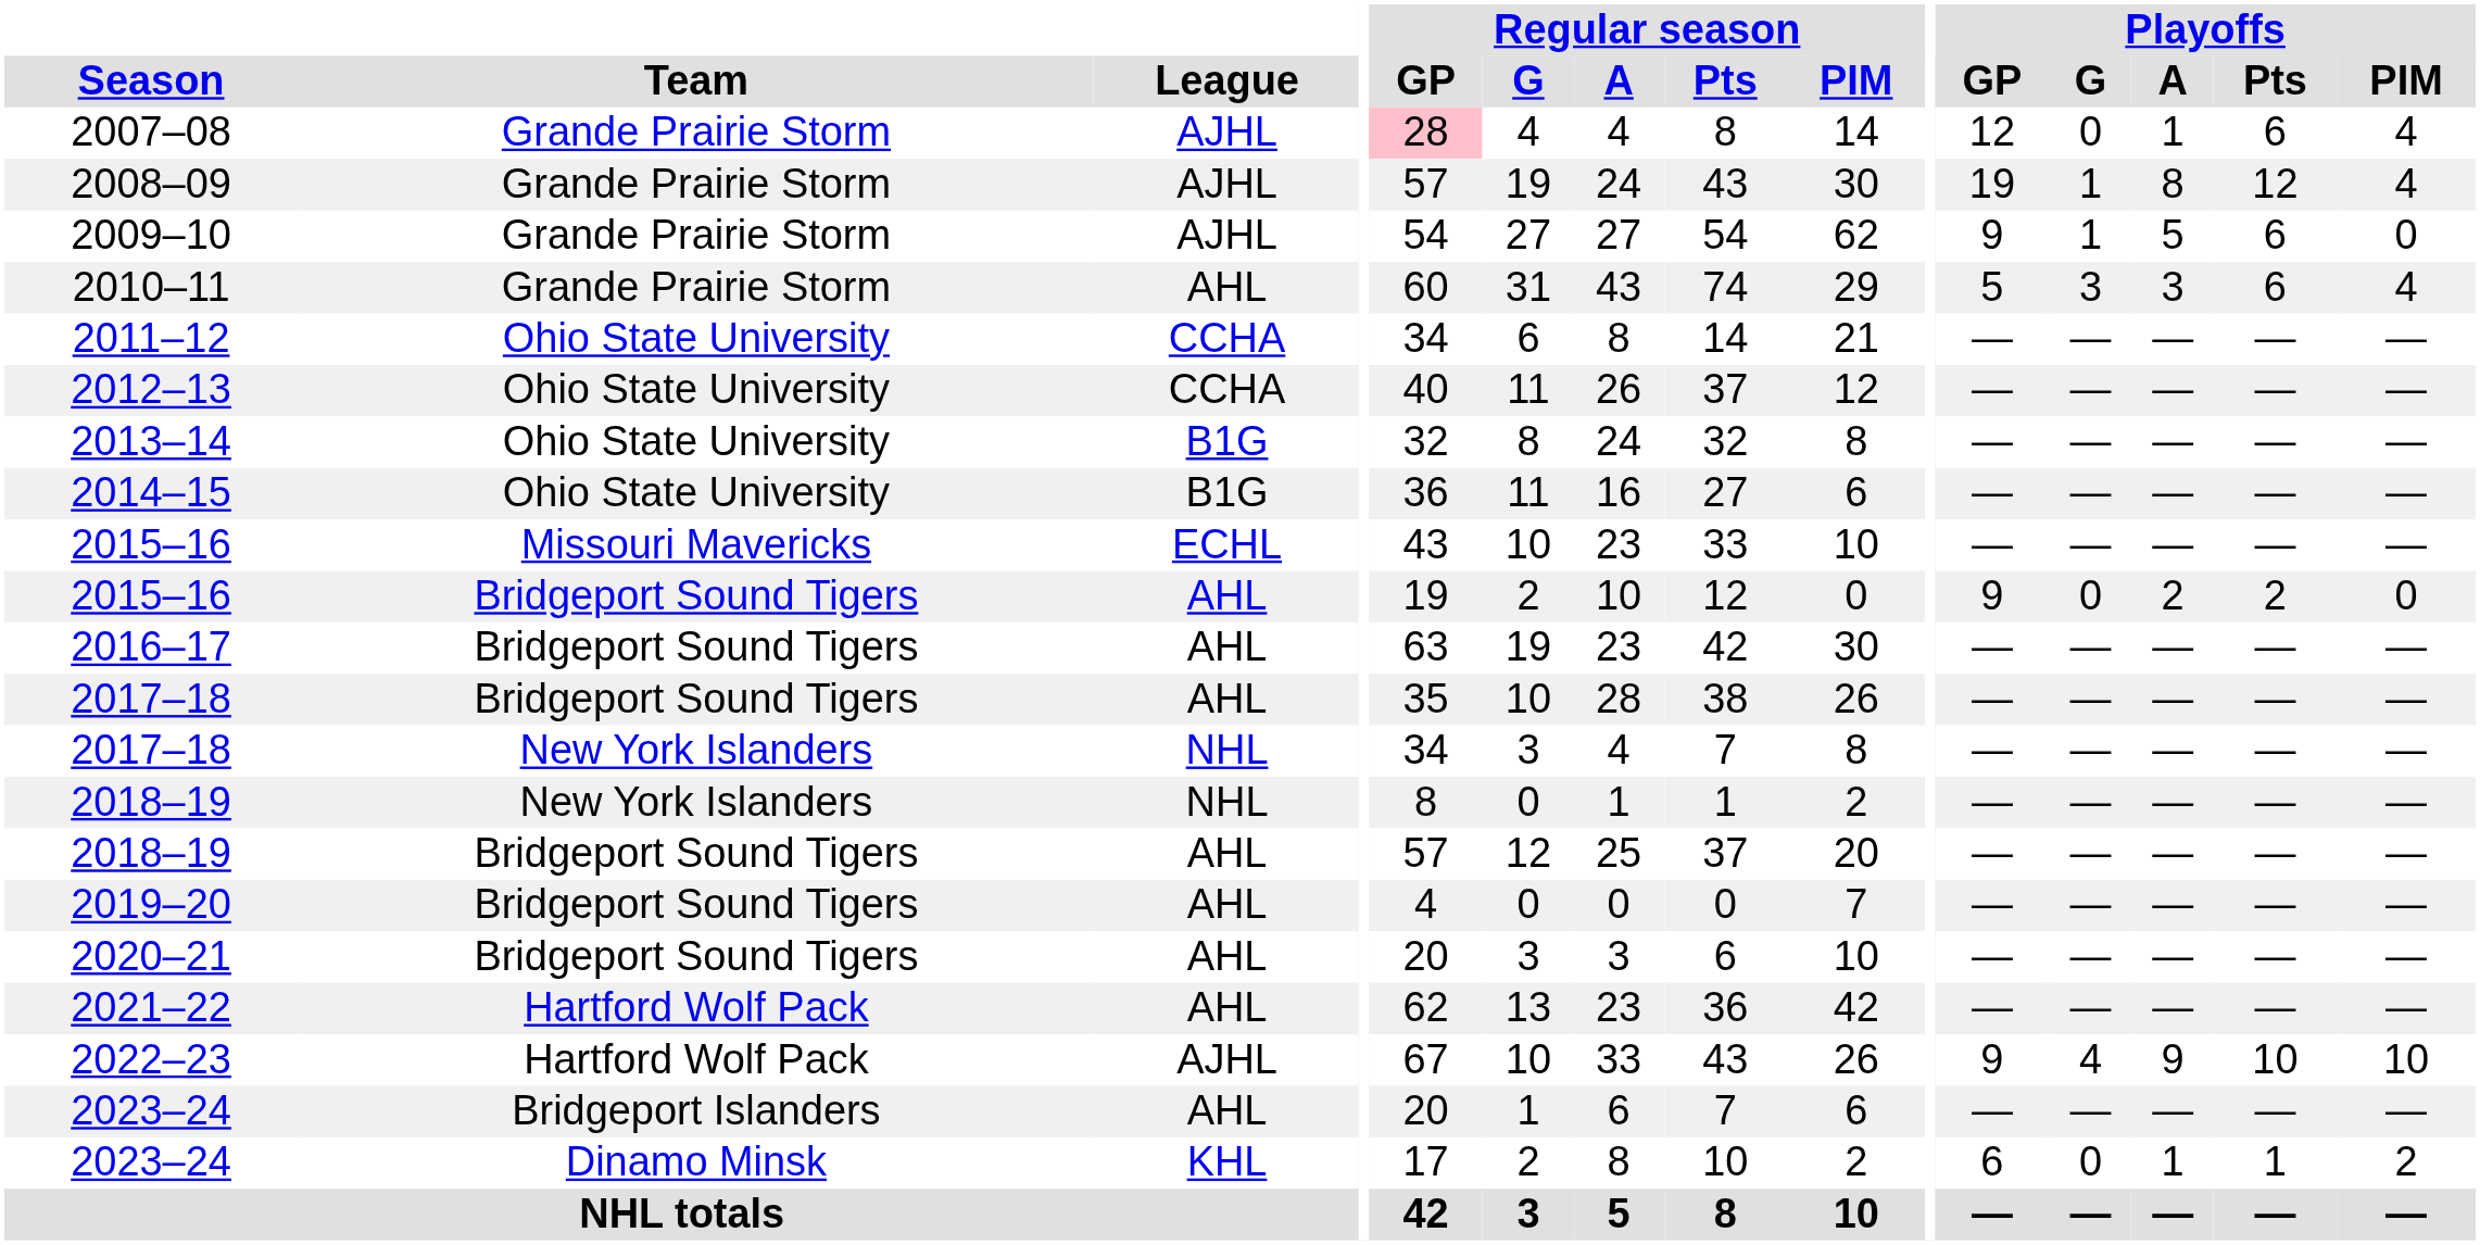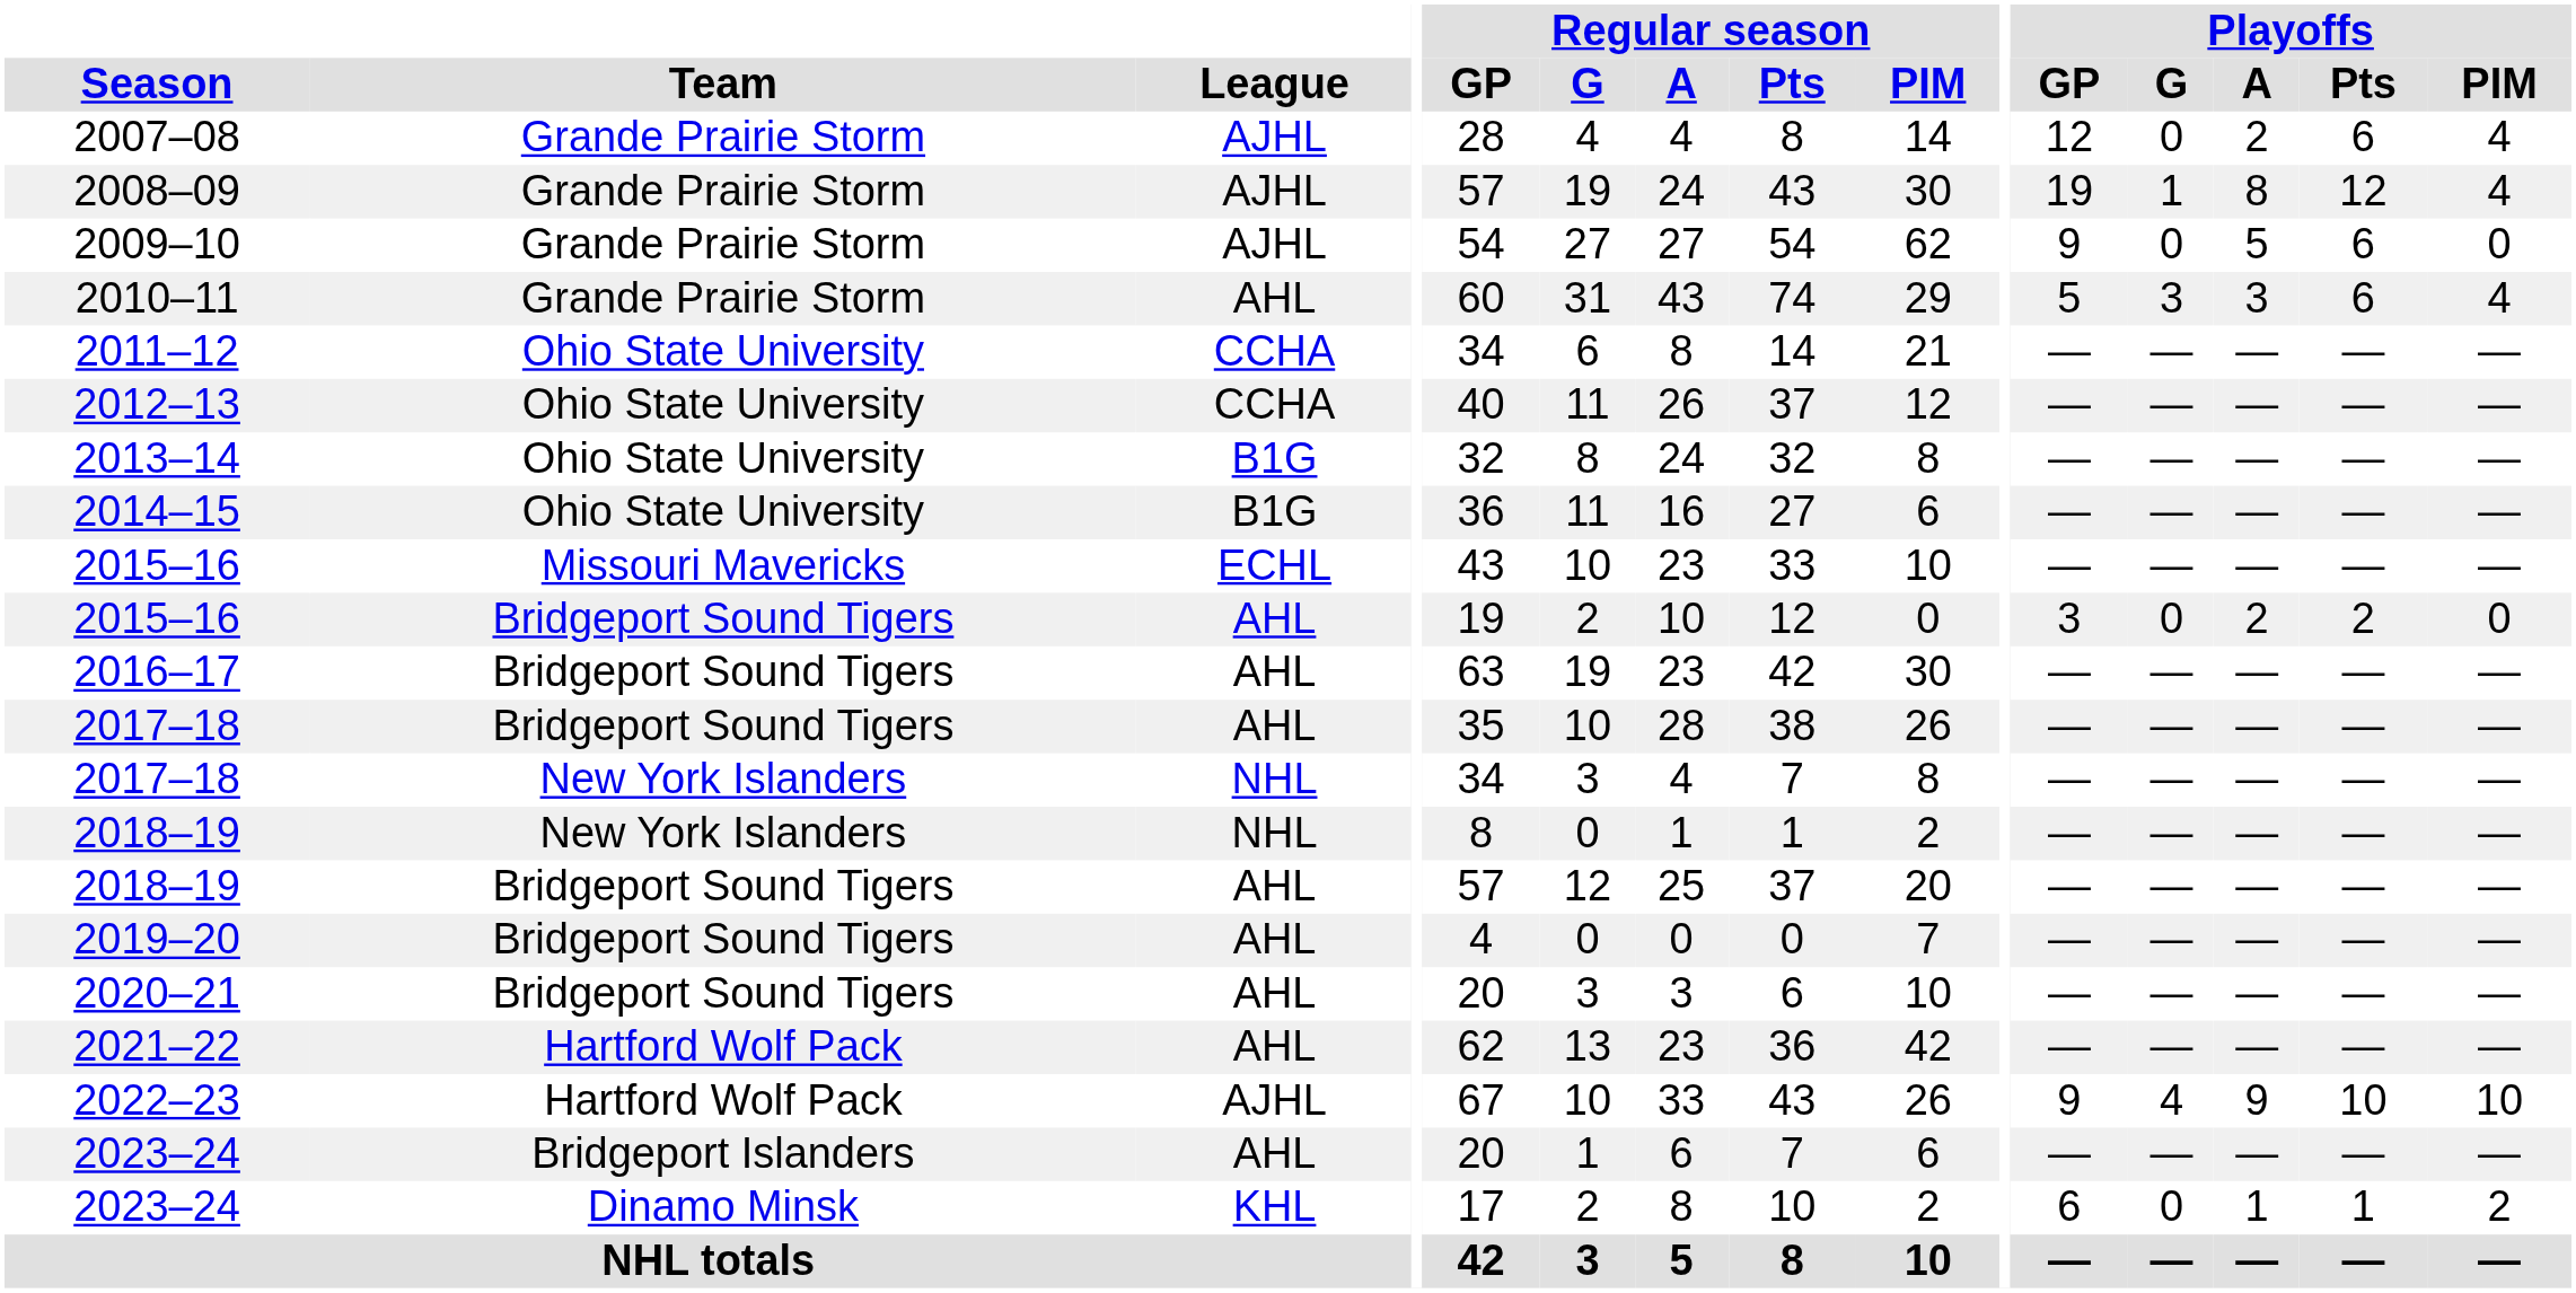2007–08 | Regular season / GP: pink background -> no background
2007–08 | Playoffs / A: 1 -> 2
2009–10 | Playoffs / G: 1 -> 0
2015–16 / Bridgeport Sound Tigers | Playoffs / GP: 9 -> 3
